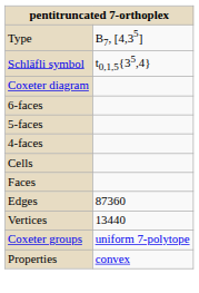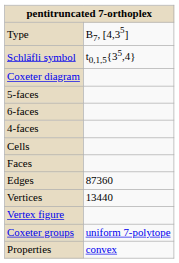rows swapped: 6-faces <-> 5-faces
+ row: Vertex figure
